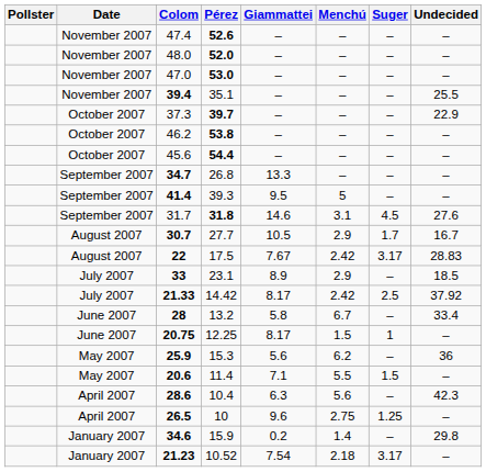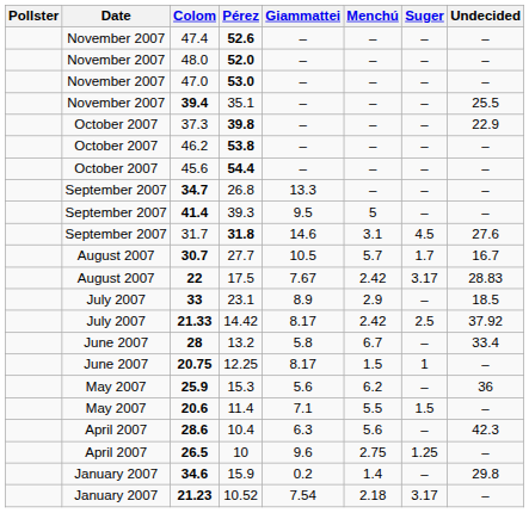37.3 | Pérez: 39.7 -> 39.8
30.7 | Menchú: 2.9 -> 5.7
